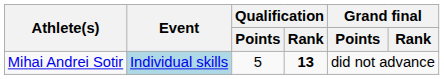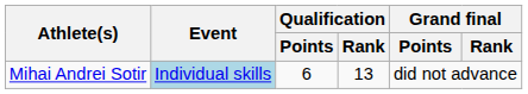Mihai Andrei Sotir | Qualification / Points: 5 -> 6
Mihai Andrei Sotir | Qualification / Rank: bold -> normal
